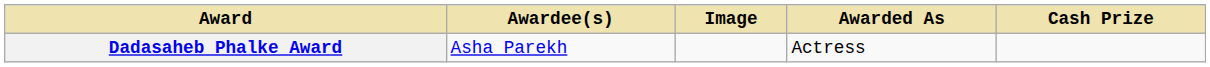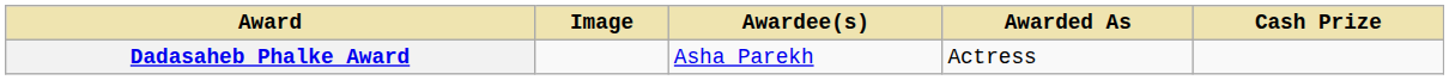columns swapped: Image <-> Awardee(s)
